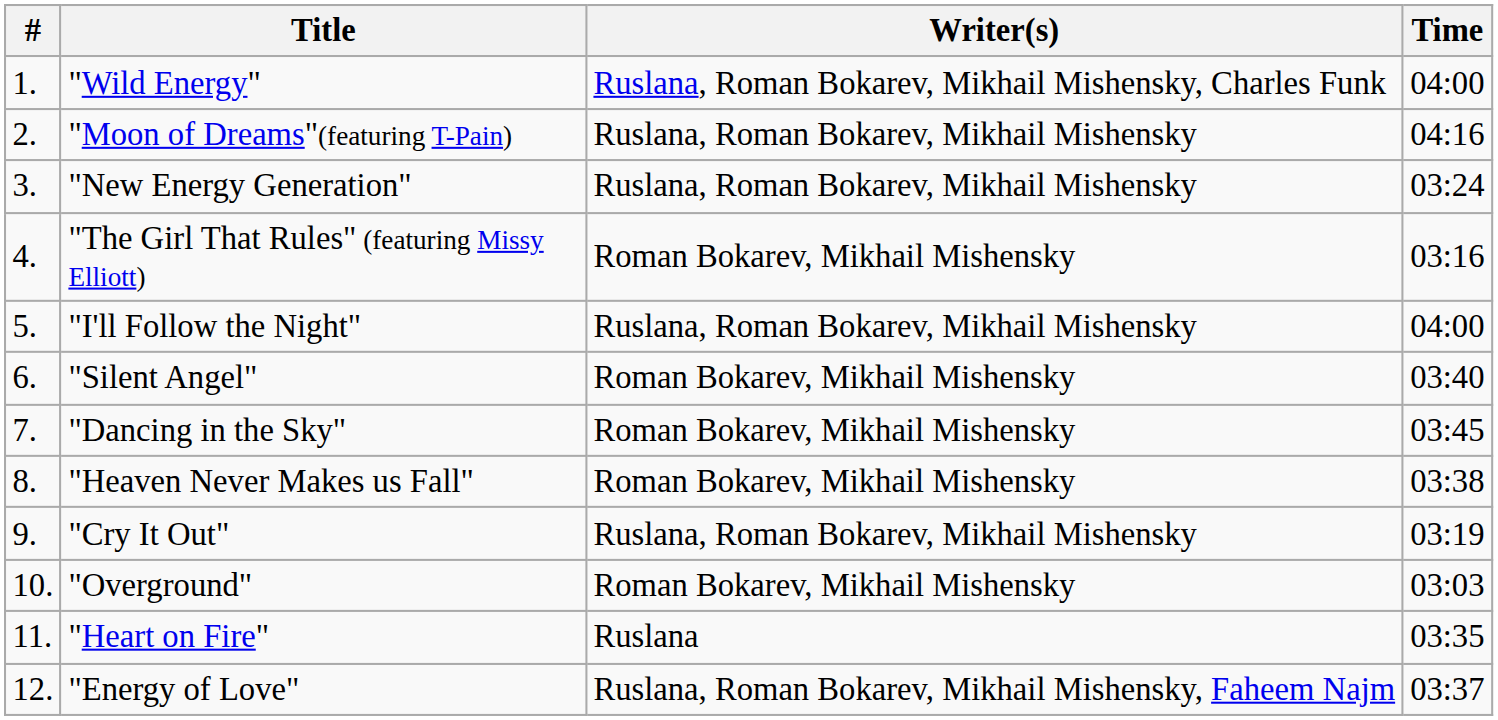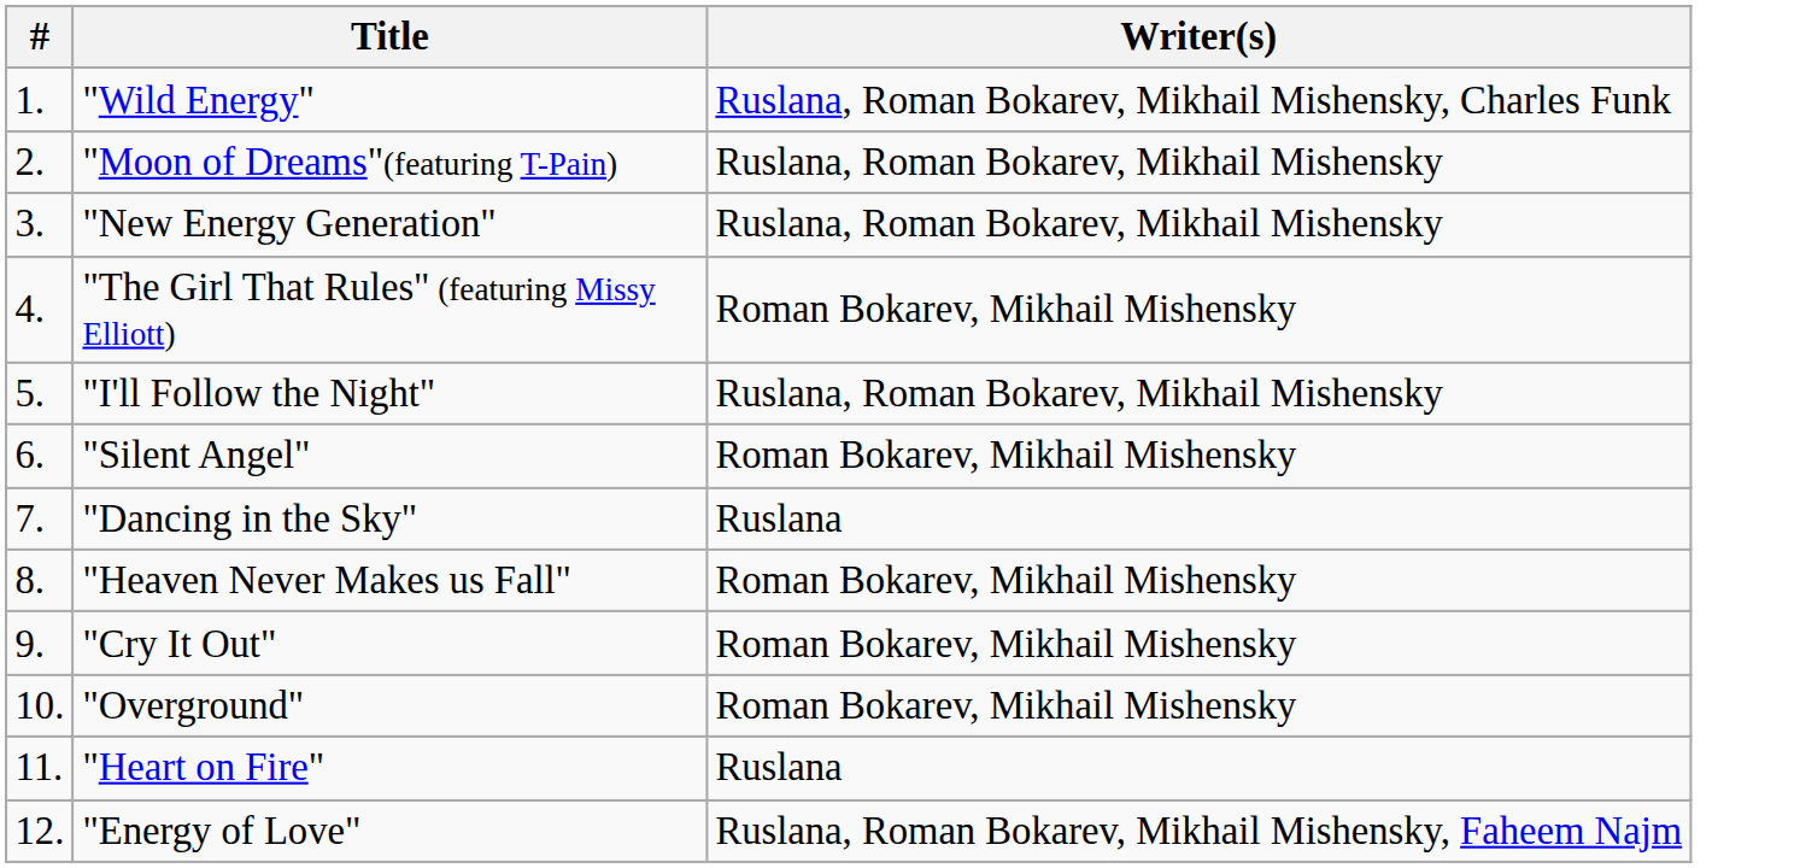- column: Time | 04:00 | 04:16 | 03:24 | 03:16 | 04:00 | 03:40 | 03:45 | 03:38 | 03:19 | 03:03 | 03:35 | 03:37
"Dancing in the Sky" | Writer(s): Roman Bokarev, Mikhail Mishensky -> Ruslana
"Cry It Out" | Writer(s): Ruslana, Roman Bokarev, Mikhail Mishensky -> Roman Bokarev, Mikhail Mishensky
